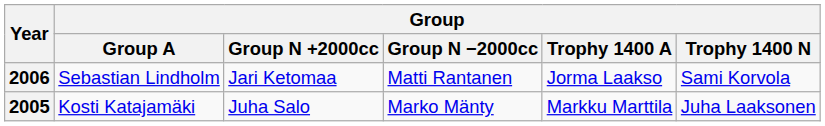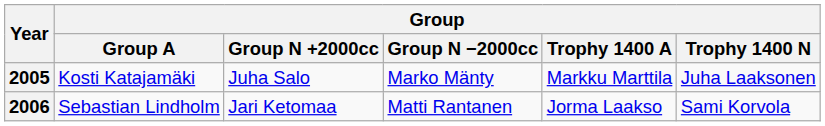rows swapped: 2005 <-> 2006
